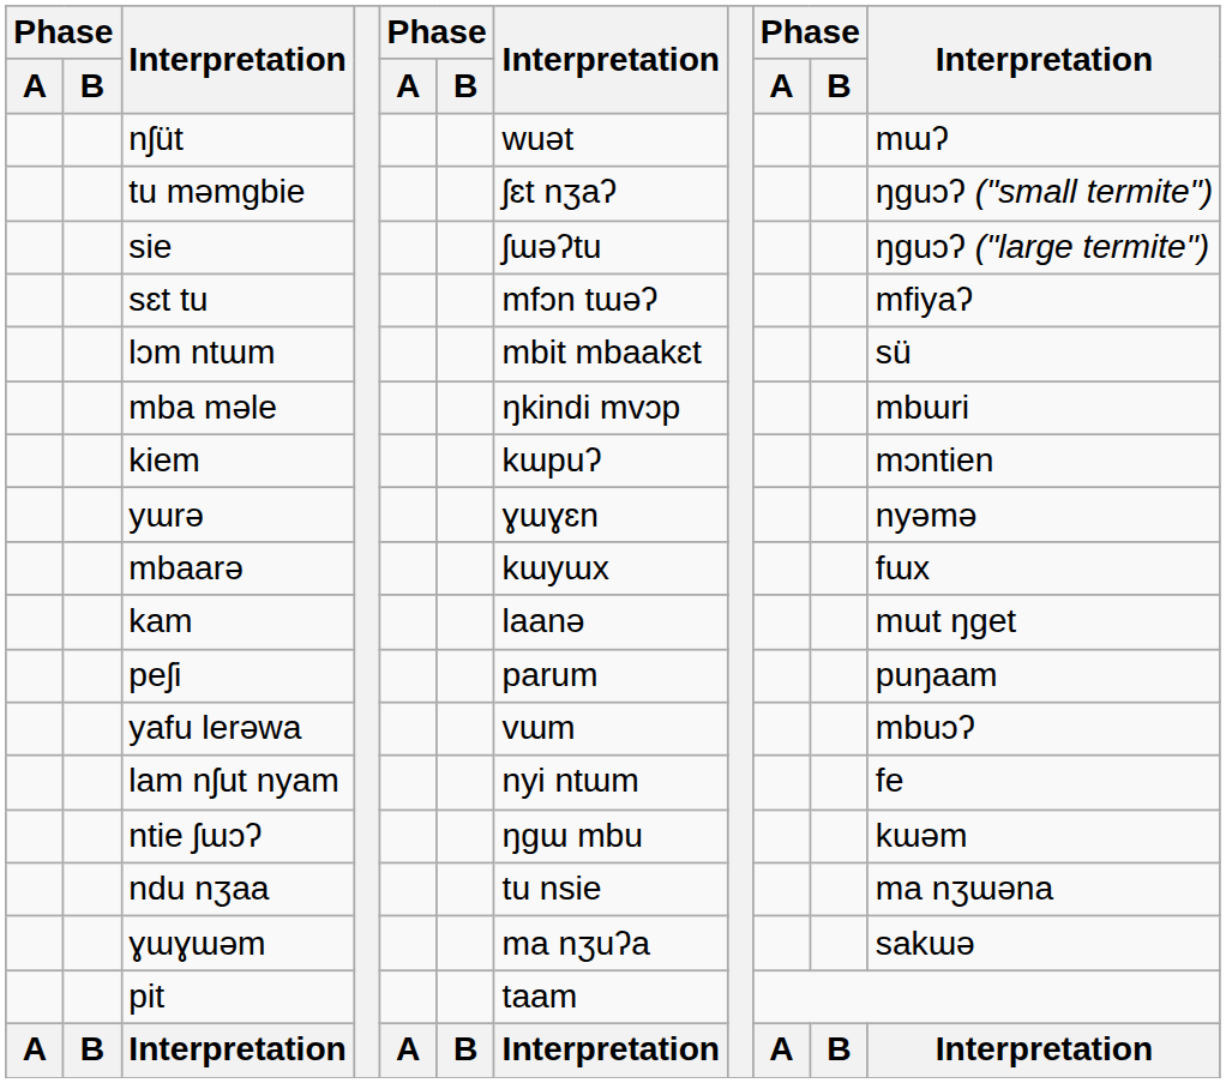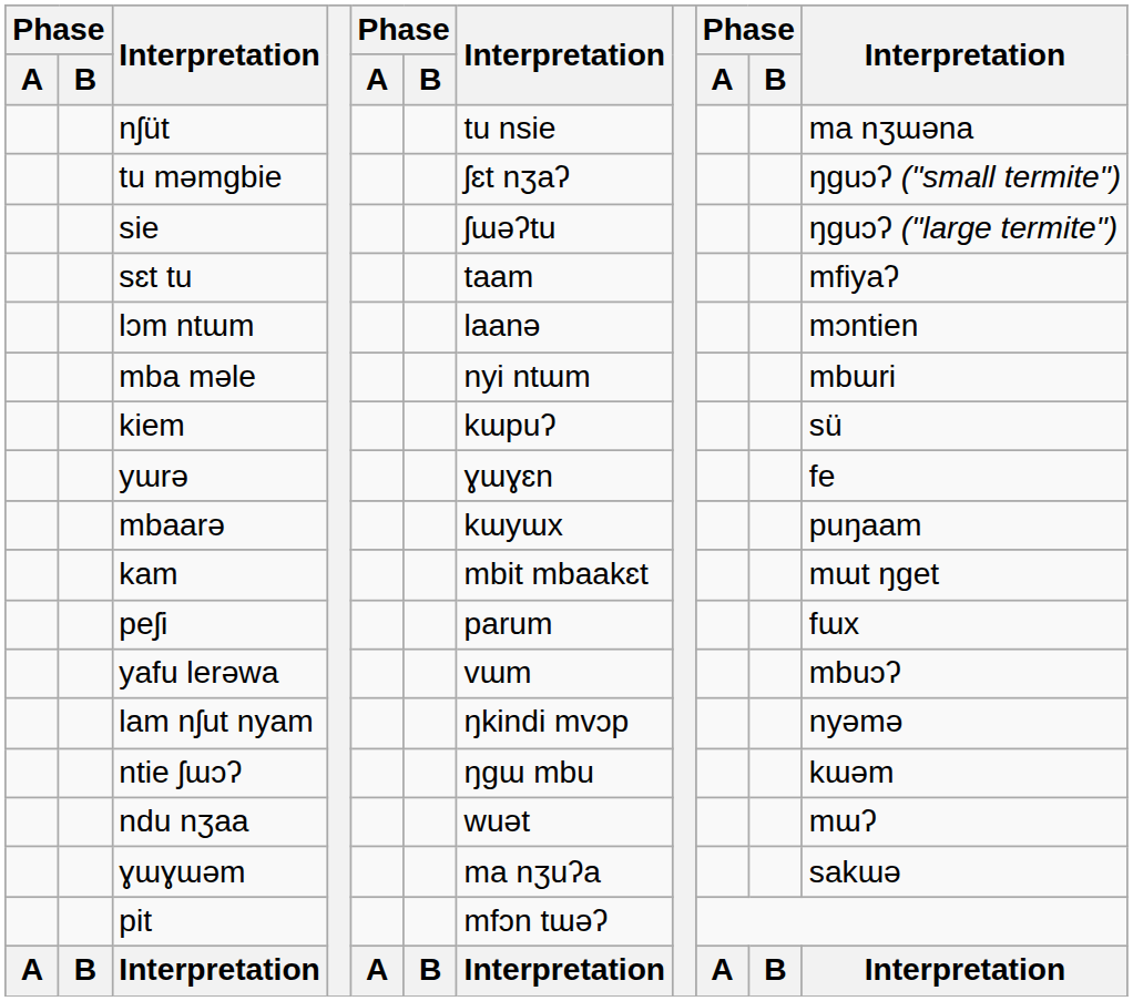nʃüt | column 7: wuət -> tu nsie
nʃüt | column 11: mɯʔ -> ma nʒɯəna
sɛt tu | column 7: mfɔn tɯəʔ -> taam
lɔm ntɯm | column 7: mbit mbaakɛt -> laanə
lɔm ntɯm | column 11: sü -> mɔntien
mba məle | column 7: ŋkindi mvɔp -> nyi ntɯm
kiem | column 11: mɔntien -> sü
yɯrə | column 11: nyəmə -> fe
mbaarə | column 11: fɯx -> puŋaam
kam | column 7: laanə -> mbit mbaakɛt
peʃi | column 11: puŋaam -> fɯx
lam nʃut nyam | column 7: nyi ntɯm -> ŋkindi mvɔp
lam nʃut nyam | column 11: fe -> nyəmə
ndu nʒaa | column 7: tu nsie -> wuət
ndu nʒaa | column 11: ma nʒɯəna -> mɯʔ
pit | column 7: taam -> mfɔn tɯəʔ
